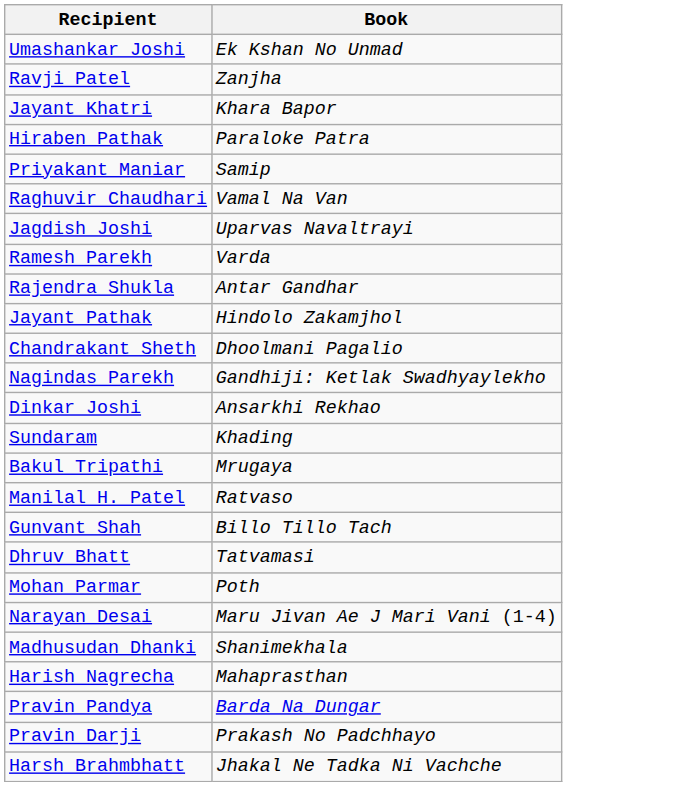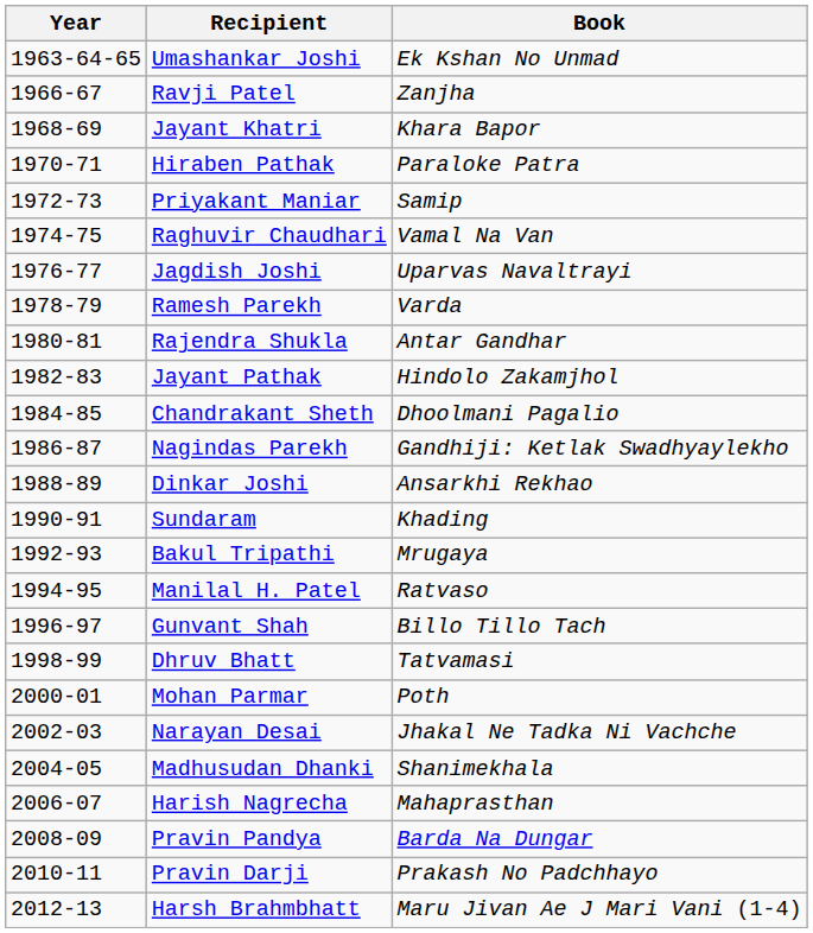+ column: Year | 1963-64-65 | 1966-67 | 1968-69 | 1970-71 | 1972-73 | 1974-75 | 1976-77 | 1978-79 | 1980-81 | 1982-83 | 1984-85 | 1986-87 | 1988-89 | 1990-91 | 1992-93 | 1994-95 | 1996-97 | 1998-99 | 2000-01 | 2002-03 | 2004-05 | 2006-07 | 2008-09 | 2010-11 | 2012-13
Narayan Desai | Book: Maru Jivan Ae J Mari Vani (1-4) -> Jhakal Ne Tadka Ni Vachche
Harsh Brahmbhatt | Book: Jhakal Ne Tadka Ni Vachche -> Maru Jivan Ae J Mari Vani (1-4)
